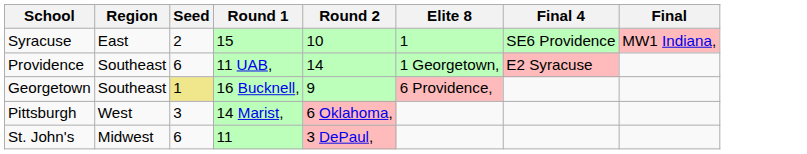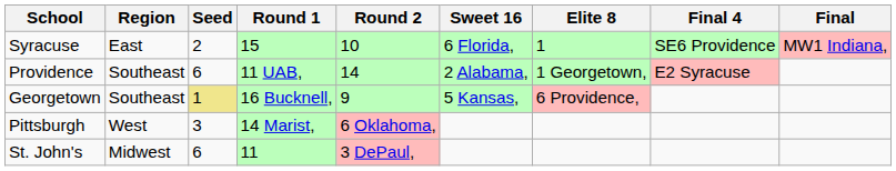+ column: Sweet 16 | 6 Florida, | 2 Alabama, | 5 Kansas,
